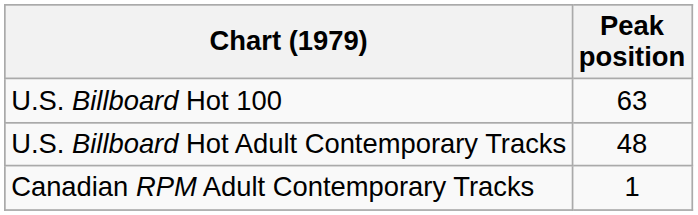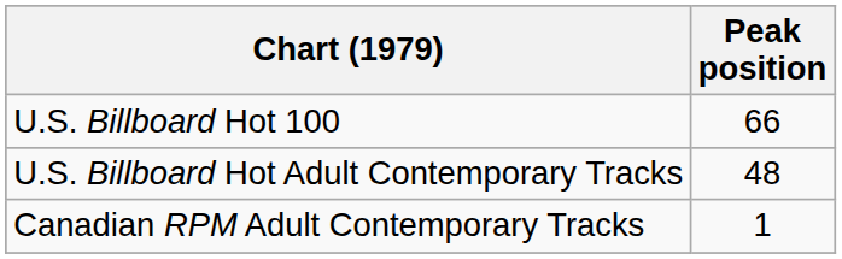U.S. Billboard Hot 100 | Peak position: 63 -> 66
